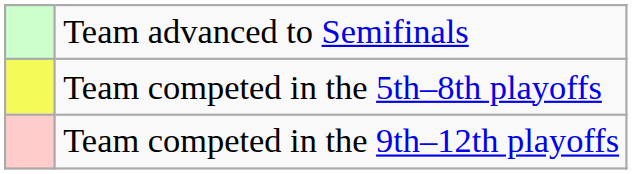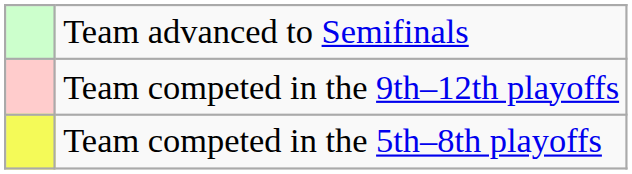rows swapped: Team competed in the 5th–8th playoffs <-> Team competed in the 9th–12th playoffs
